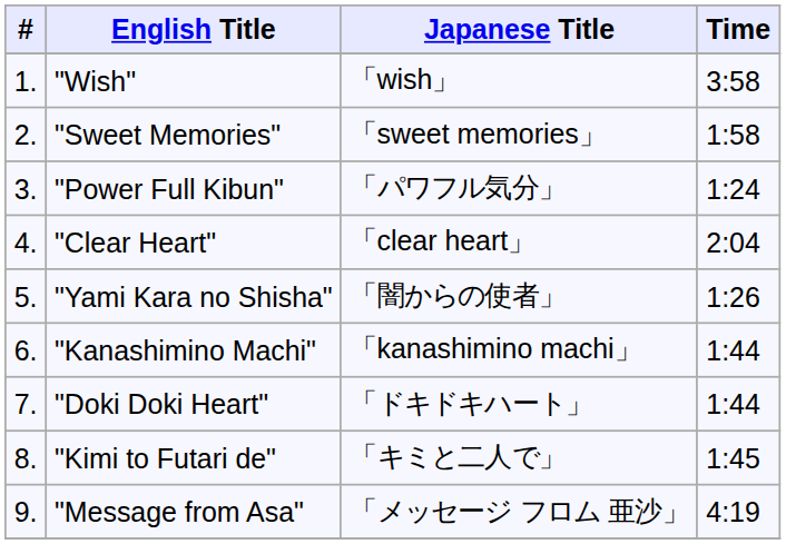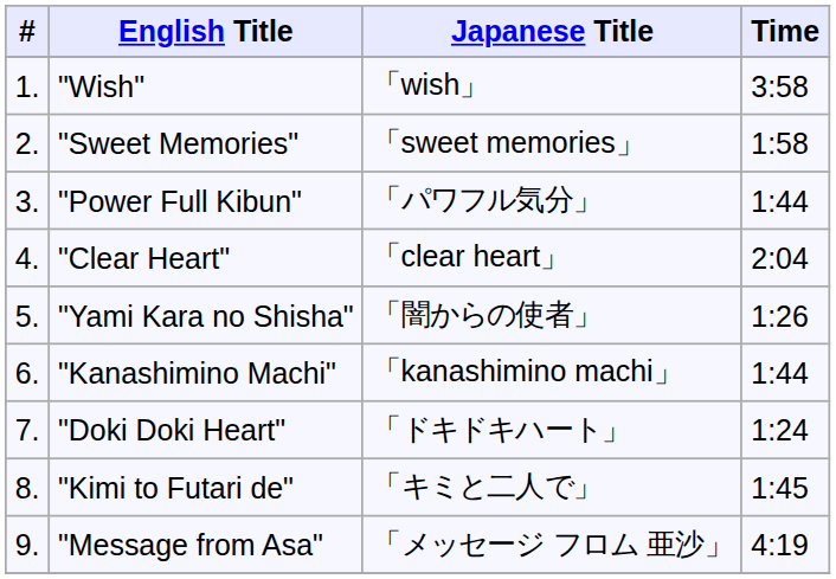"Power Full Kibun" | Time: 1:24 -> 1:44
"Doki Doki Heart" | Time: 1:44 -> 1:24
